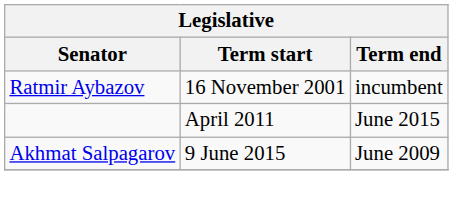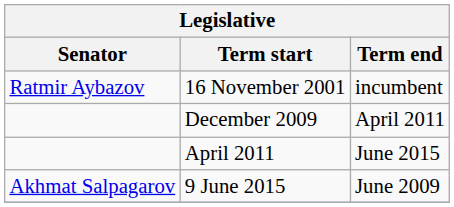+ row: December 2009 | April 2011
